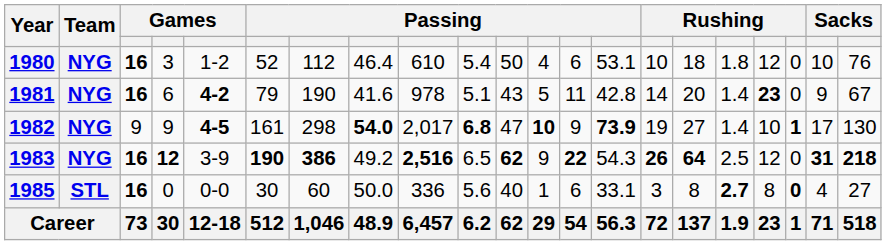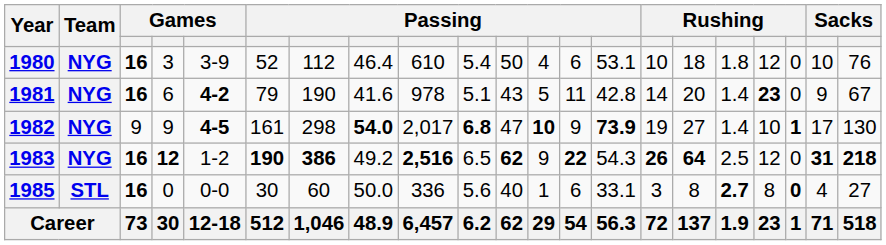1980 | column 5: 1-2 -> 3-9
1983 | column 5: 3-9 -> 1-2
